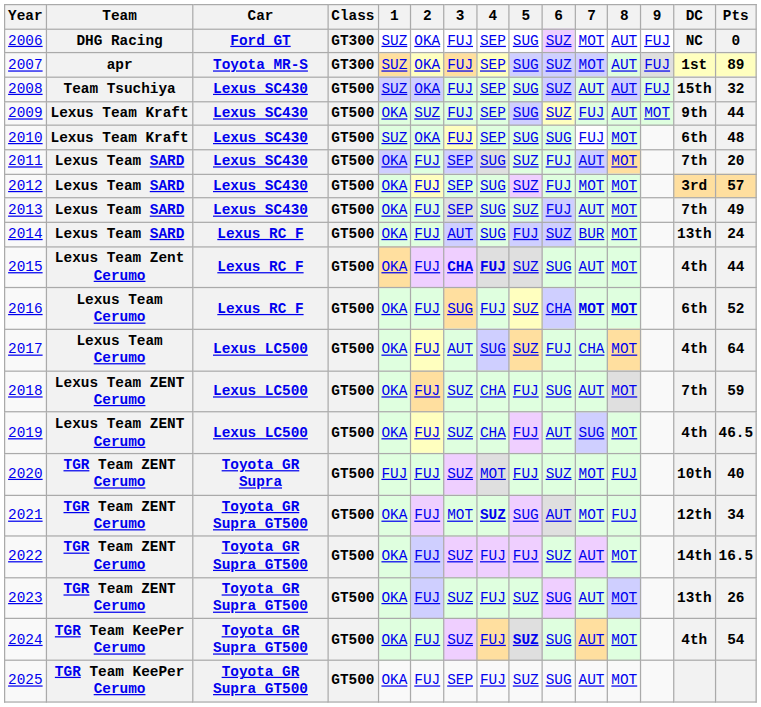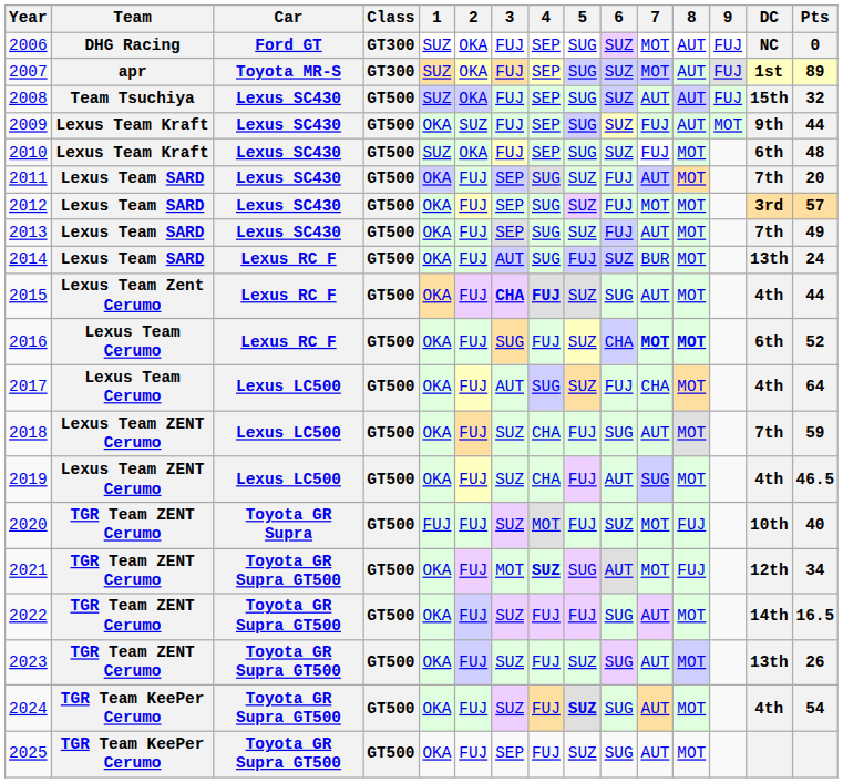2010 | 6: SUG -> SUZ
2022 | 6: SUZ -> SUG
